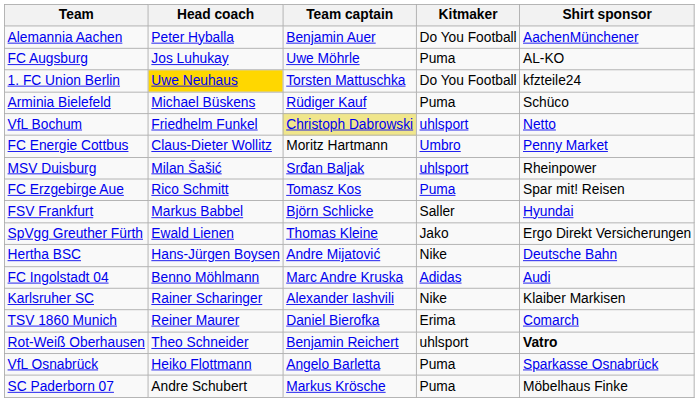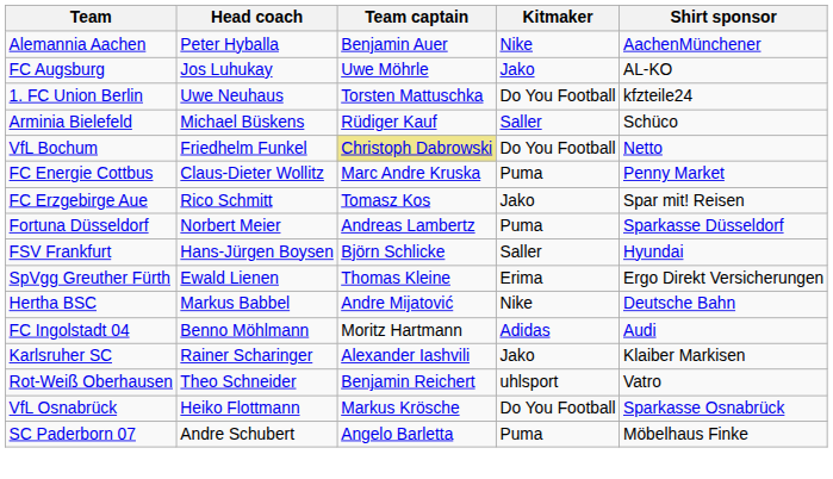Alemannia Aachen | Kitmaker: Do You Football -> Nike
FC Augsburg | Kitmaker: Puma -> Jako
1. FC Union Berlin | Head coach: gold background -> no background
Arminia Bielefeld | Kitmaker: Puma -> Saller
VfL Bochum | Kitmaker: uhlsport -> Do You Football
FC Energie Cottbus | Team captain: Moritz Hartmann -> Marc Andre Kruska
FC Energie Cottbus | Kitmaker: Umbro -> Puma
- row: MSV Duisburg | Milan Šašić | Srđan Baljak | uhlsport | Rheinpower
FC Erzgebirge Aue | Kitmaker: Puma -> Jako
+ row: Fortuna Düsseldorf | Norbert Meier | Andreas Lambertz | Puma | Sparkasse Düsseldorf
FSV Frankfurt | Head coach: Markus Babbel -> Hans-Jürgen Boysen
SpVgg Greuther Fürth | Kitmaker: Jako -> Erima
Hertha BSC | Head coach: Hans-Jürgen Boysen -> Markus Babbel
FC Ingolstadt 04 | Team captain: Marc Andre Kruska -> Moritz Hartmann
Karlsruher SC | Kitmaker: Nike -> Jako
- row: TSV 1860 Munich | Reiner Maurer | Daniel Bierofka | Erima | Comarch
Rot-Weiß Oberhausen | Shirt sponsor: bold -> normal
VfL Osnabrück | Team captain: Angelo Barletta -> Markus Krösche
VfL Osnabrück | Kitmaker: Puma -> Do You Football
SC Paderborn 07 | Team captain: Markus Krösche -> Angelo Barletta
